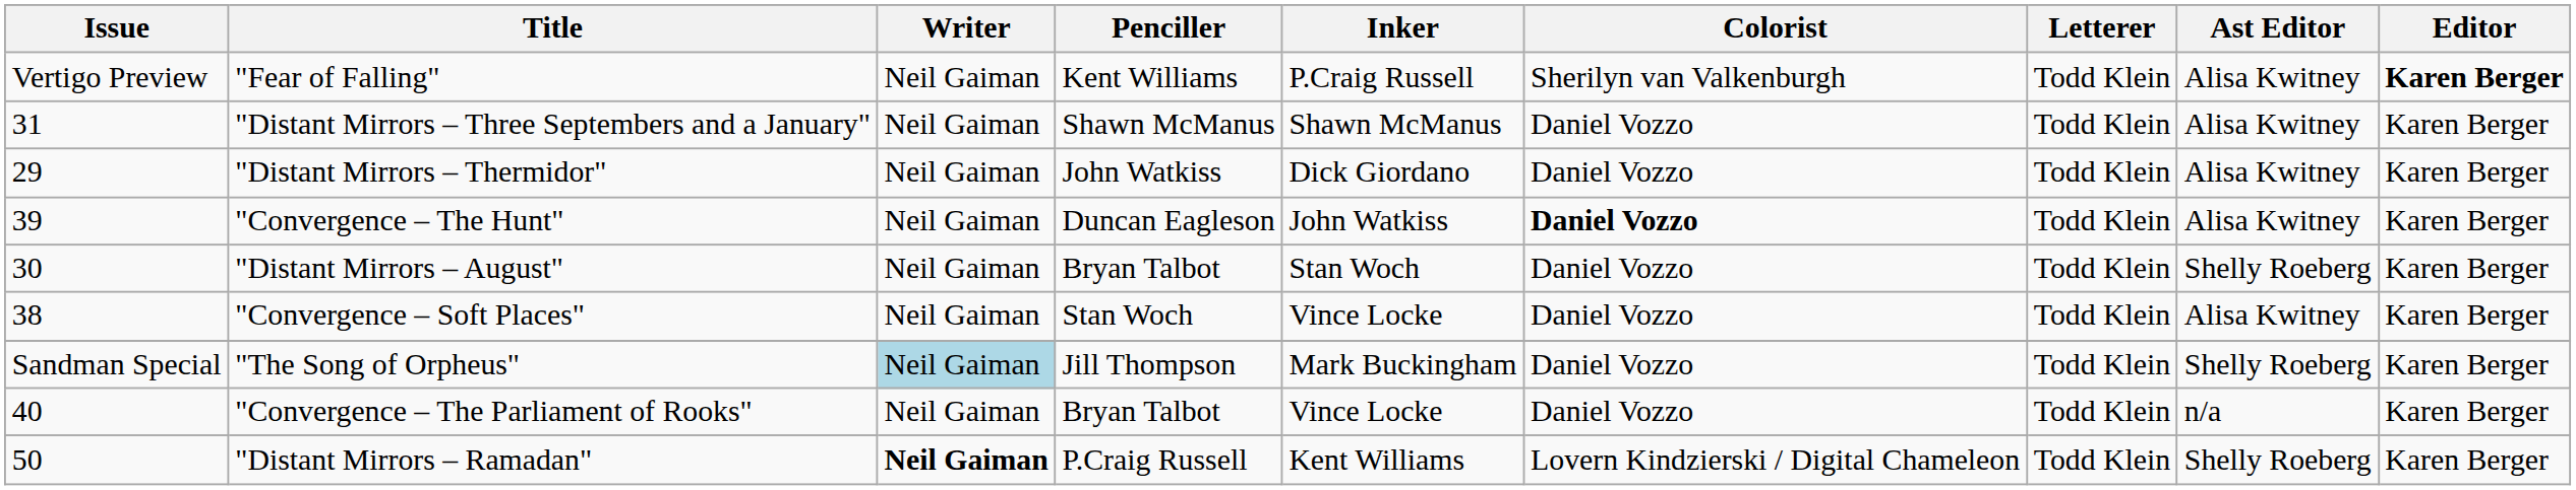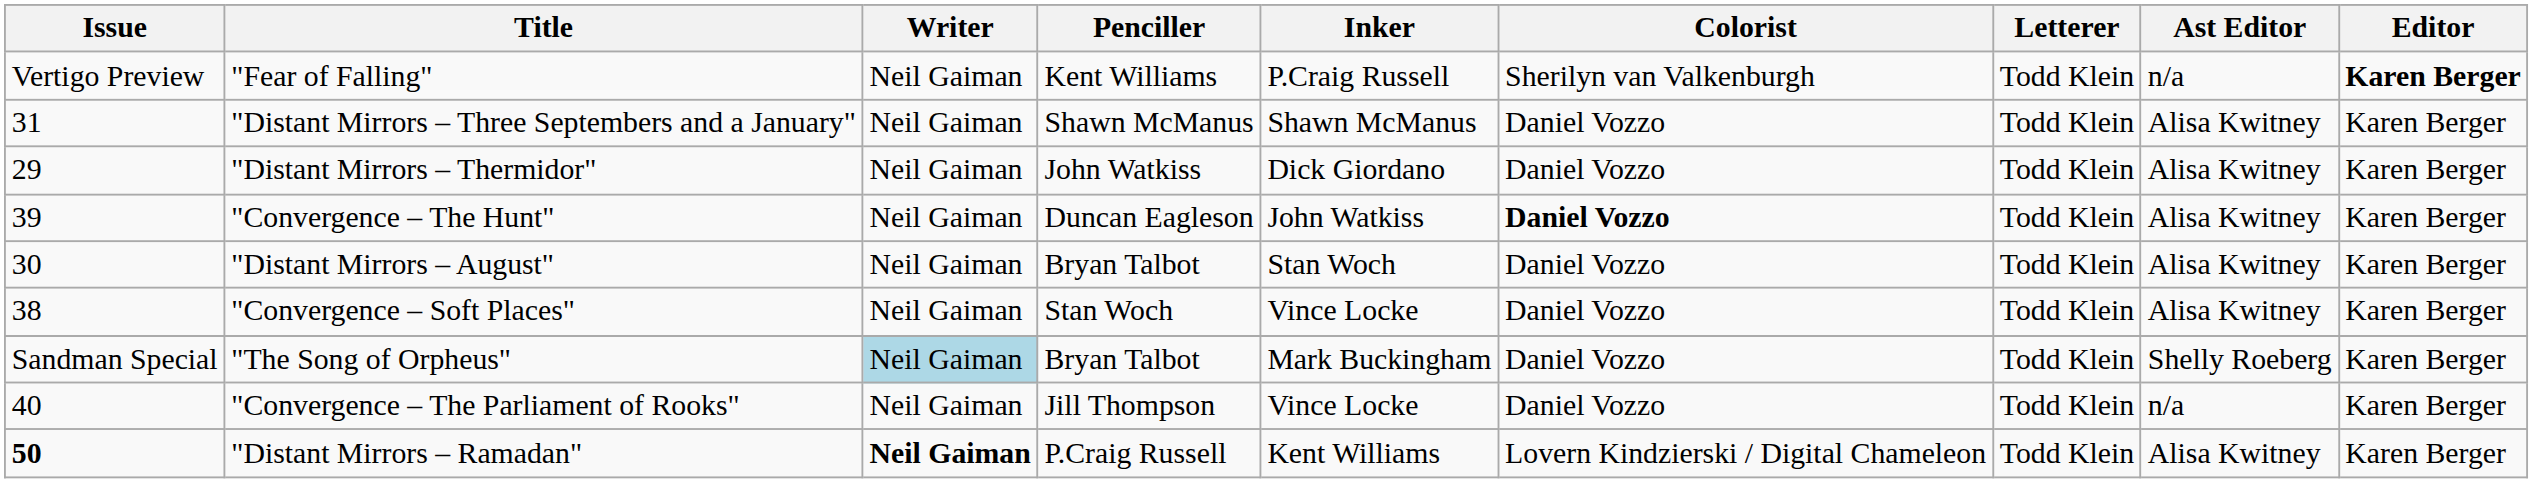"Fear of Falling" | Ast Editor: Alisa Kwitney -> n/a
"Distant Mirrors – August" | Ast Editor: Shelly Roeberg -> Alisa Kwitney
"The Song of Orpheus" | Penciller: Jill Thompson -> Bryan Talbot
"Convergence – The Parliament of Rooks" | Penciller: Bryan Talbot -> Jill Thompson
"Distant Mirrors – Ramadan" | Issue: normal -> bold
"Distant Mirrors – Ramadan" | Ast Editor: Shelly Roeberg -> Alisa Kwitney
